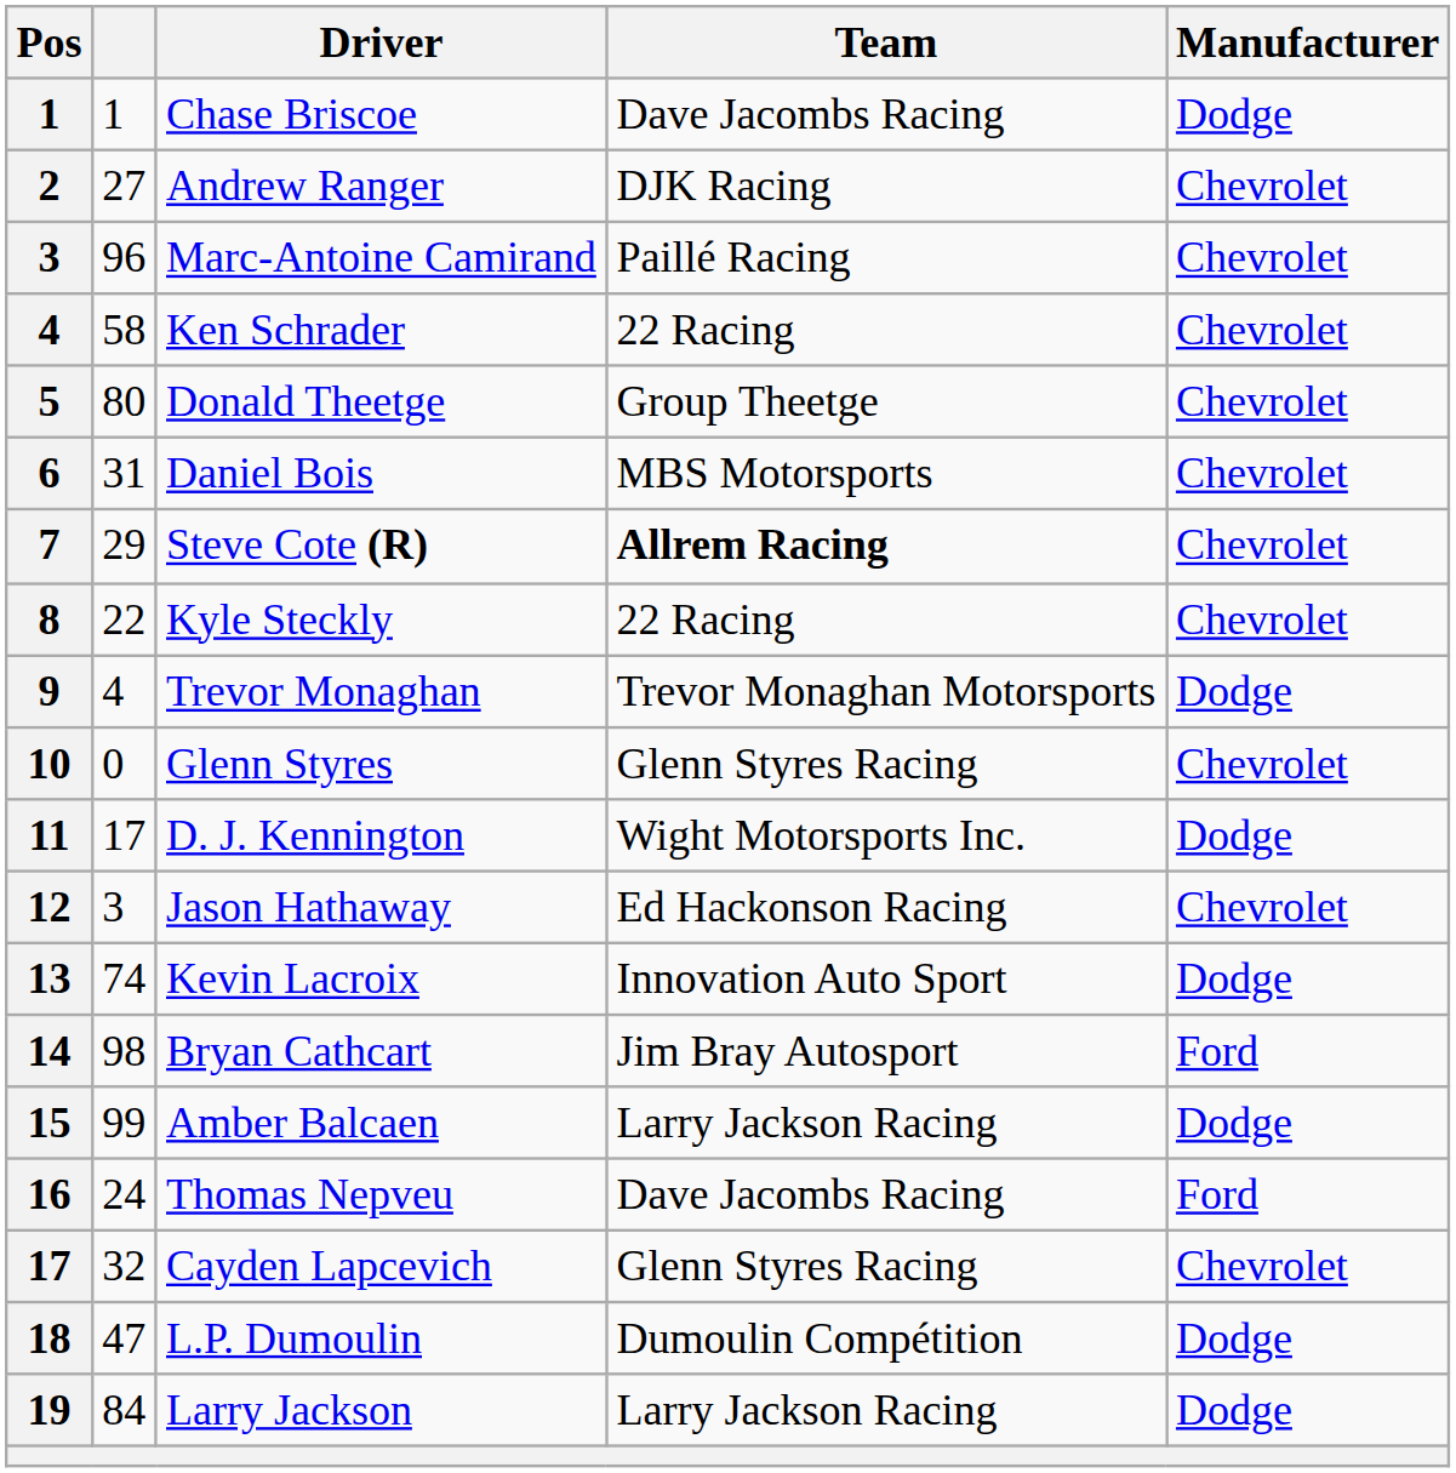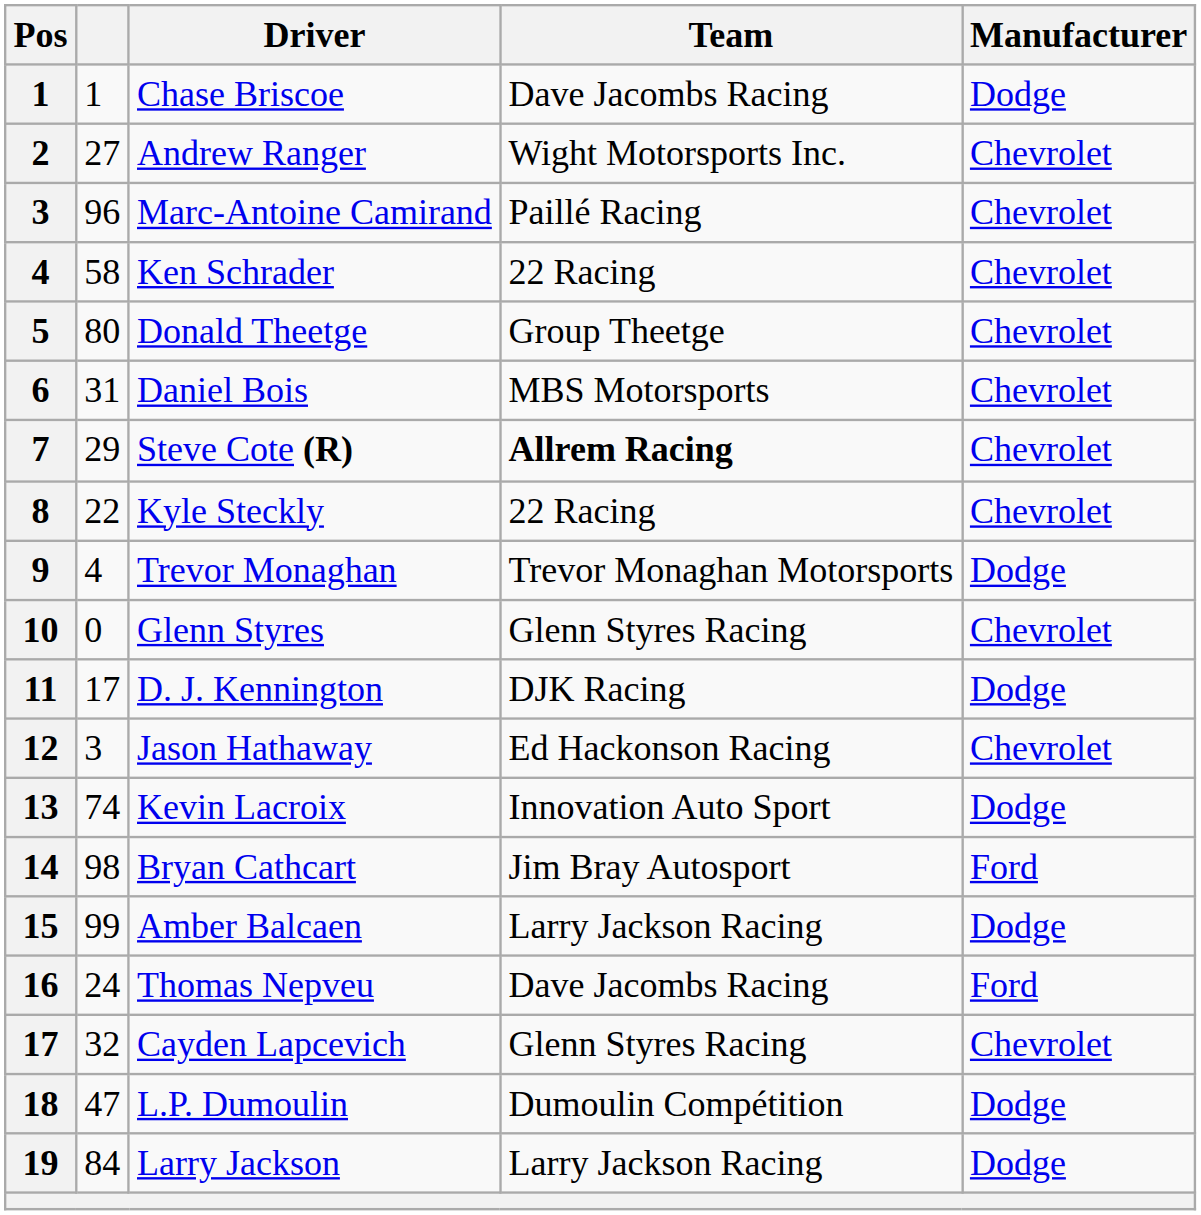Andrew Ranger | Team: DJK Racing -> Wight Motorsports Inc.
D. J. Kennington | Team: Wight Motorsports Inc. -> DJK Racing
